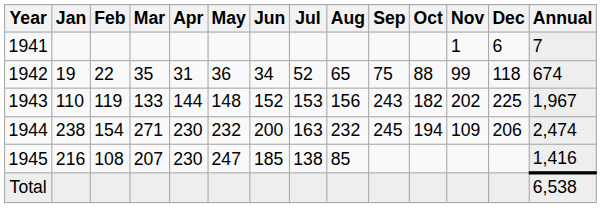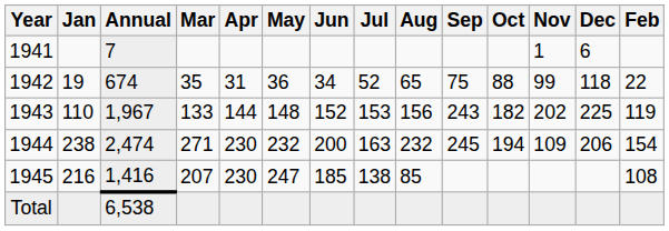columns swapped: Feb <-> Annual
